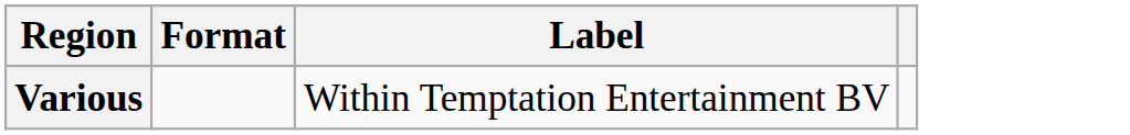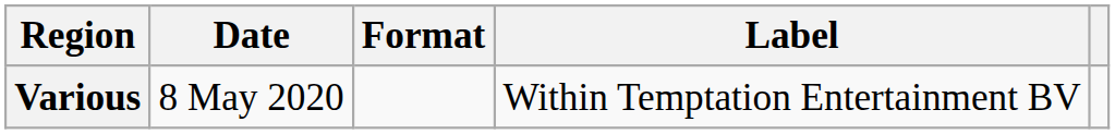+ column: Date | 8 May 2020
